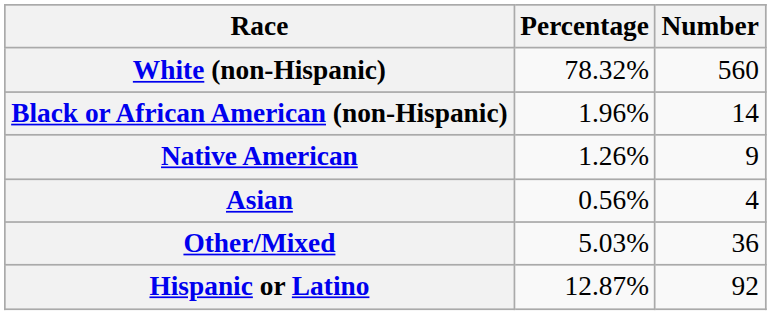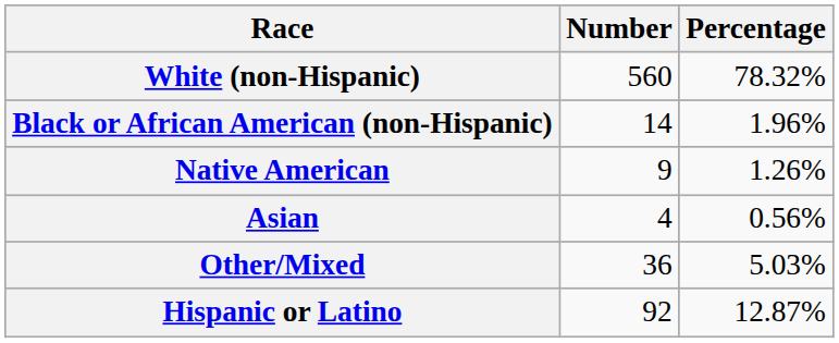columns swapped: Number <-> Percentage
